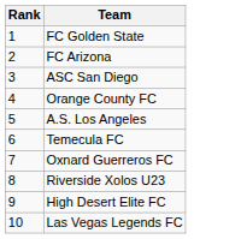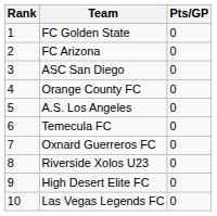+ column: Pts/GP | 0 | 0 | 0 | 0 | 0 | 0 | 0 | 0 | 0 | 0
